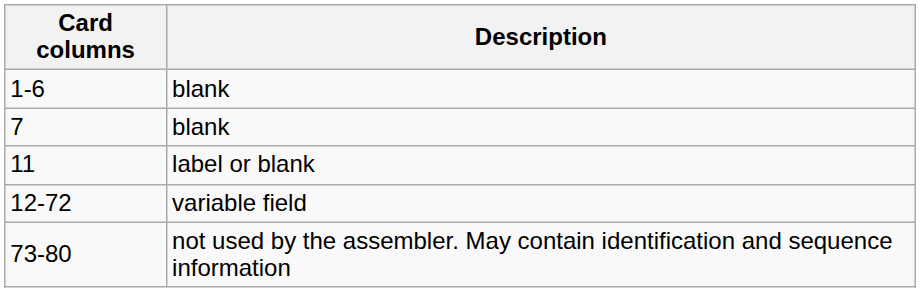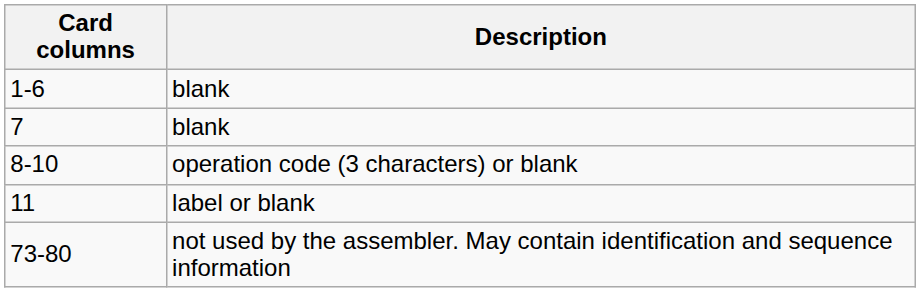+ row: 8-10 | operation code (3 characters) or blank
- row: 12-72 | variable field
